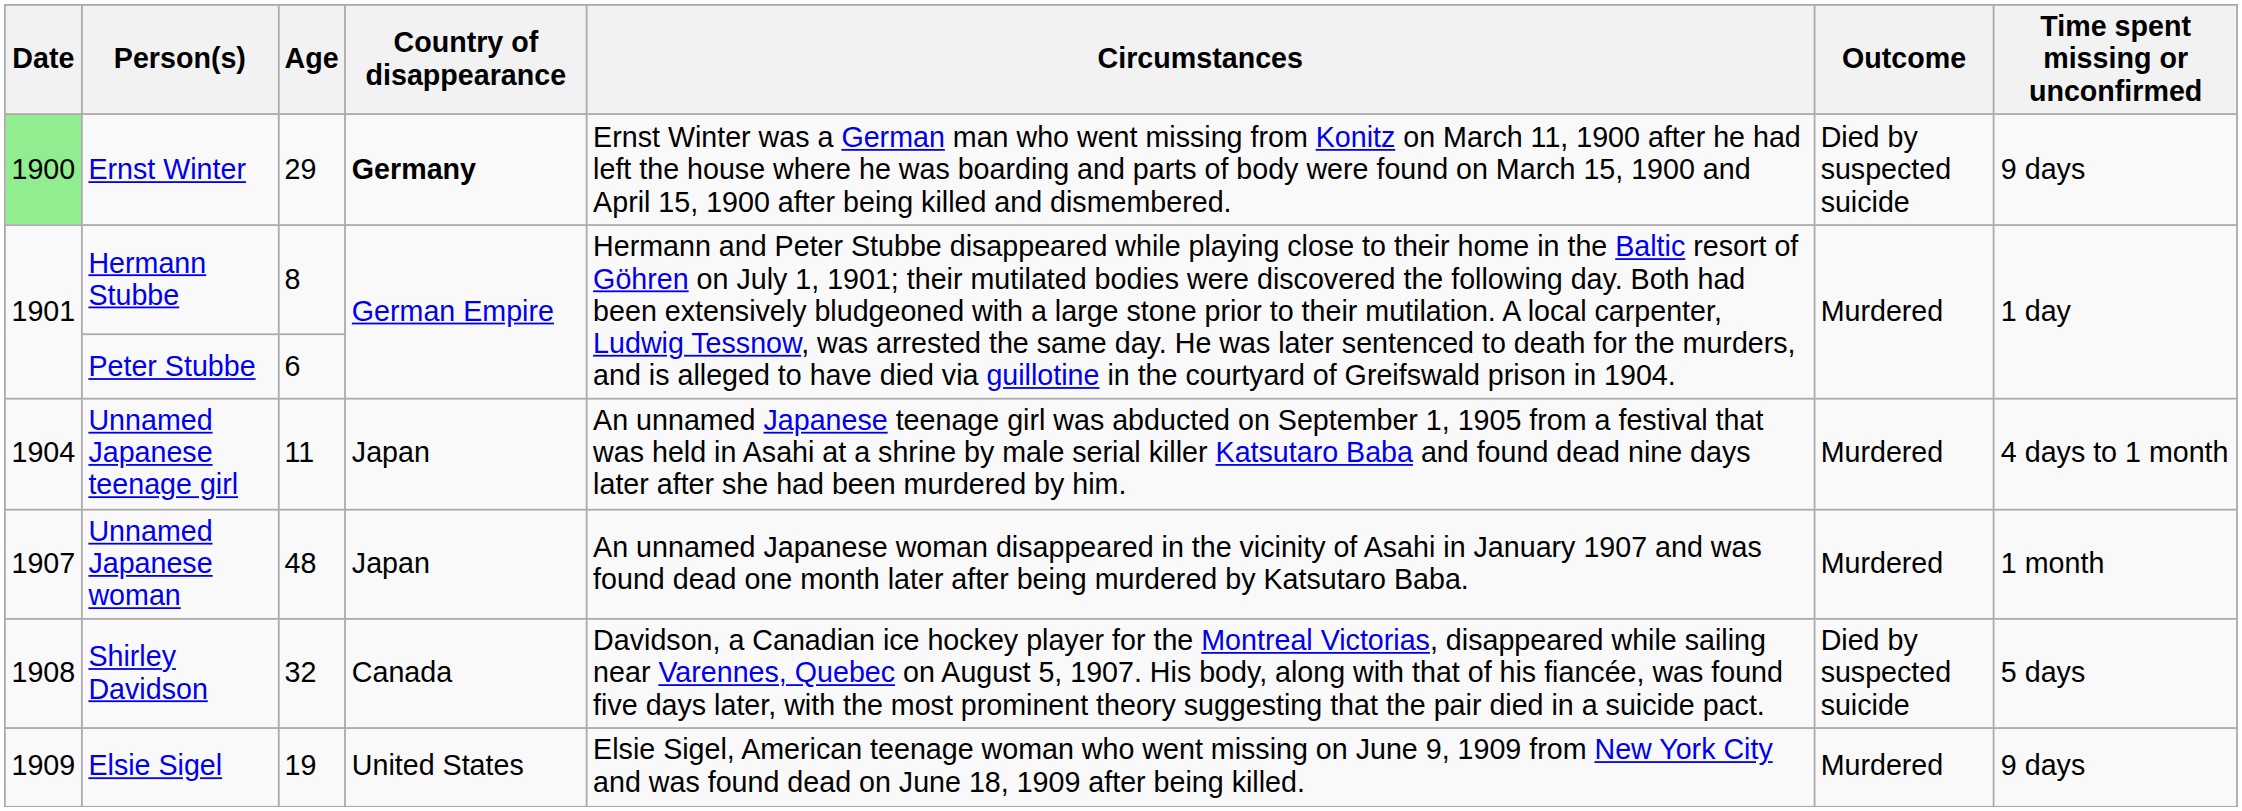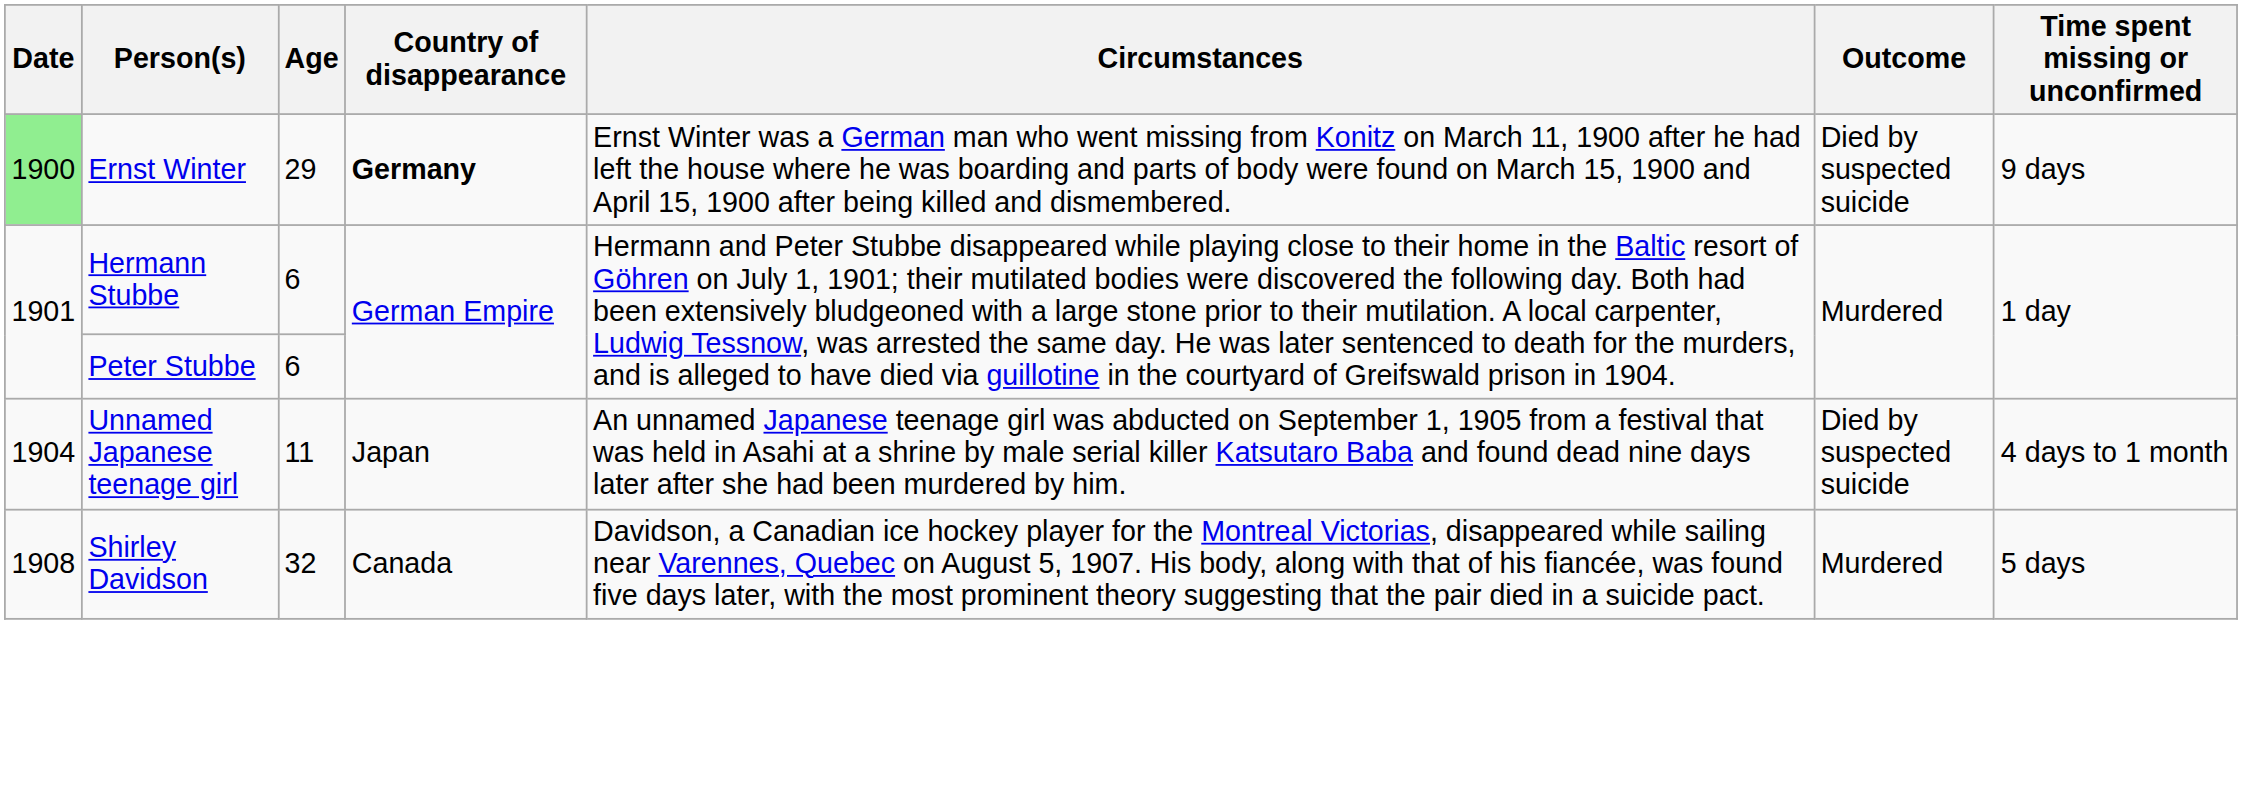Hermann Stubbe | Age: 8 -> 6
Unnamed Japanese teenage girl | Outcome: Murdered -> Died by suspected suicide
- row: 1907 | Unnamed Japanese woman | 48 | Japan | An unnamed Japanese woman disappeared in the vicinity of Asahi in January 1907 and was found dead one month later after being murdered by Katsutaro Baba. | Murdered | 1 month
Shirley Davidson | Outcome: Died by suspected suicide -> Murdered
- row: 1909 | Elsie Sigel | 19 | United States | Elsie Sigel, American teenage woman who went missing on June 9, 1909 from New York City and was found dead on June 18, 1909 after being killed. | Murdered | 9 days
